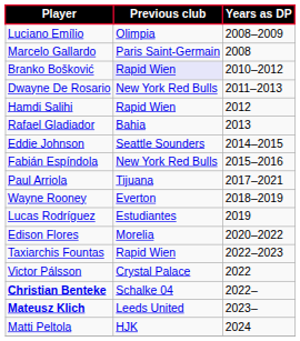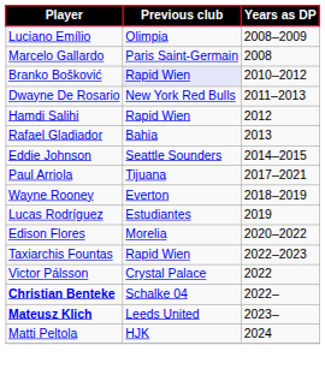- row: Fabián Espíndola | New York Red Bulls | 2015–2016
